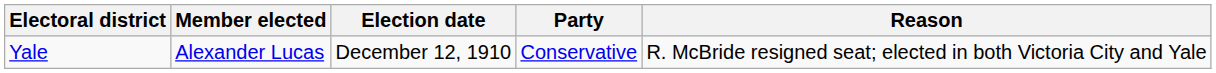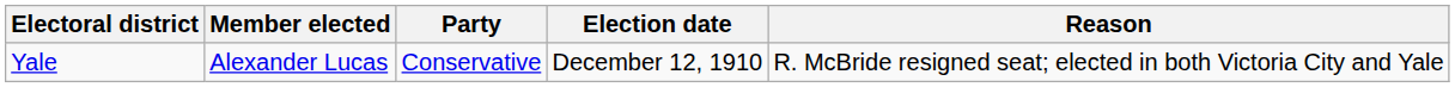columns swapped: Party <-> Election date
